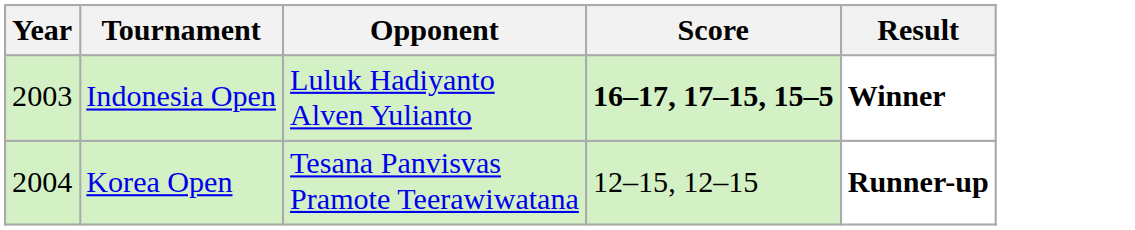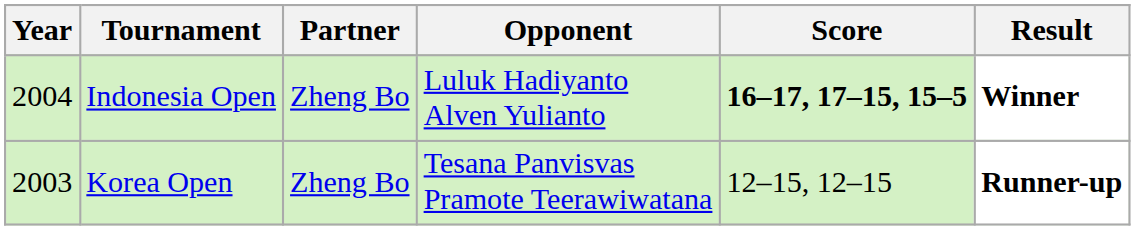+ column: Partner | Zheng Bo | Zheng Bo
Indonesia Open | Year: 2003 -> 2004
Korea Open | Year: 2004 -> 2003
